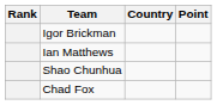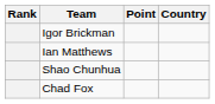columns swapped: Country <-> Point
